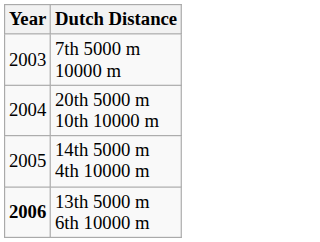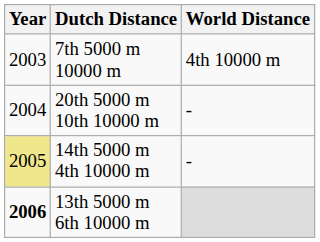+ column: World Distance | 4th 10000 m | - | -
14th 5000 m 4th 10000 m | Year: no background -> khaki background
